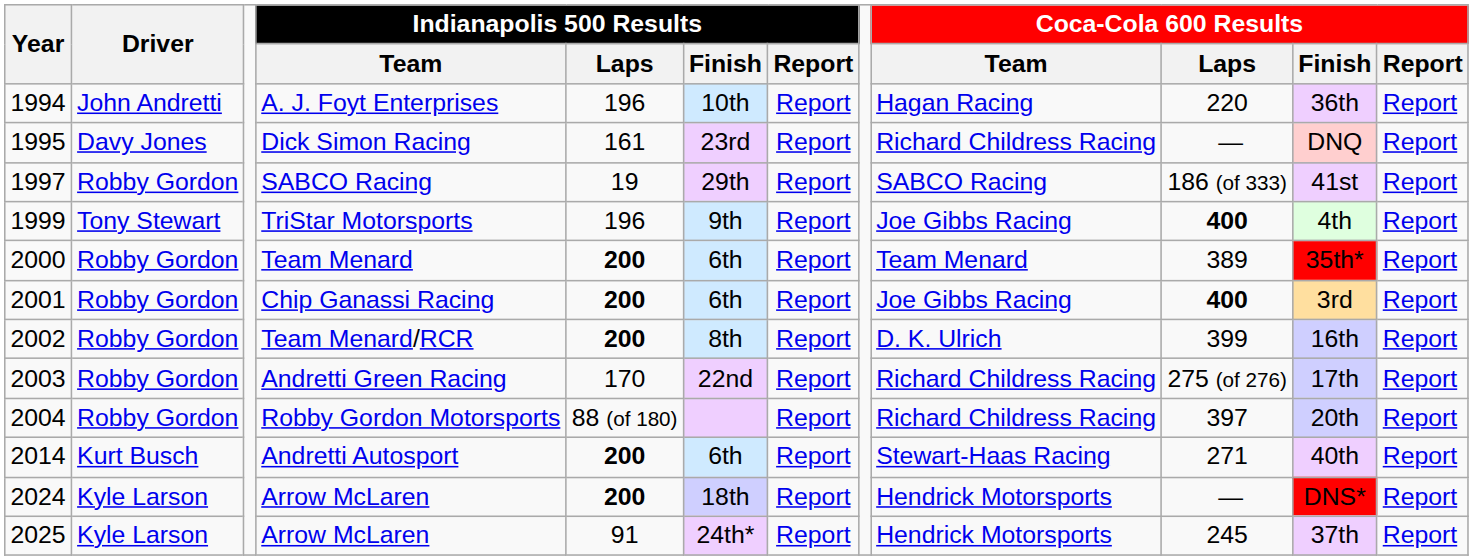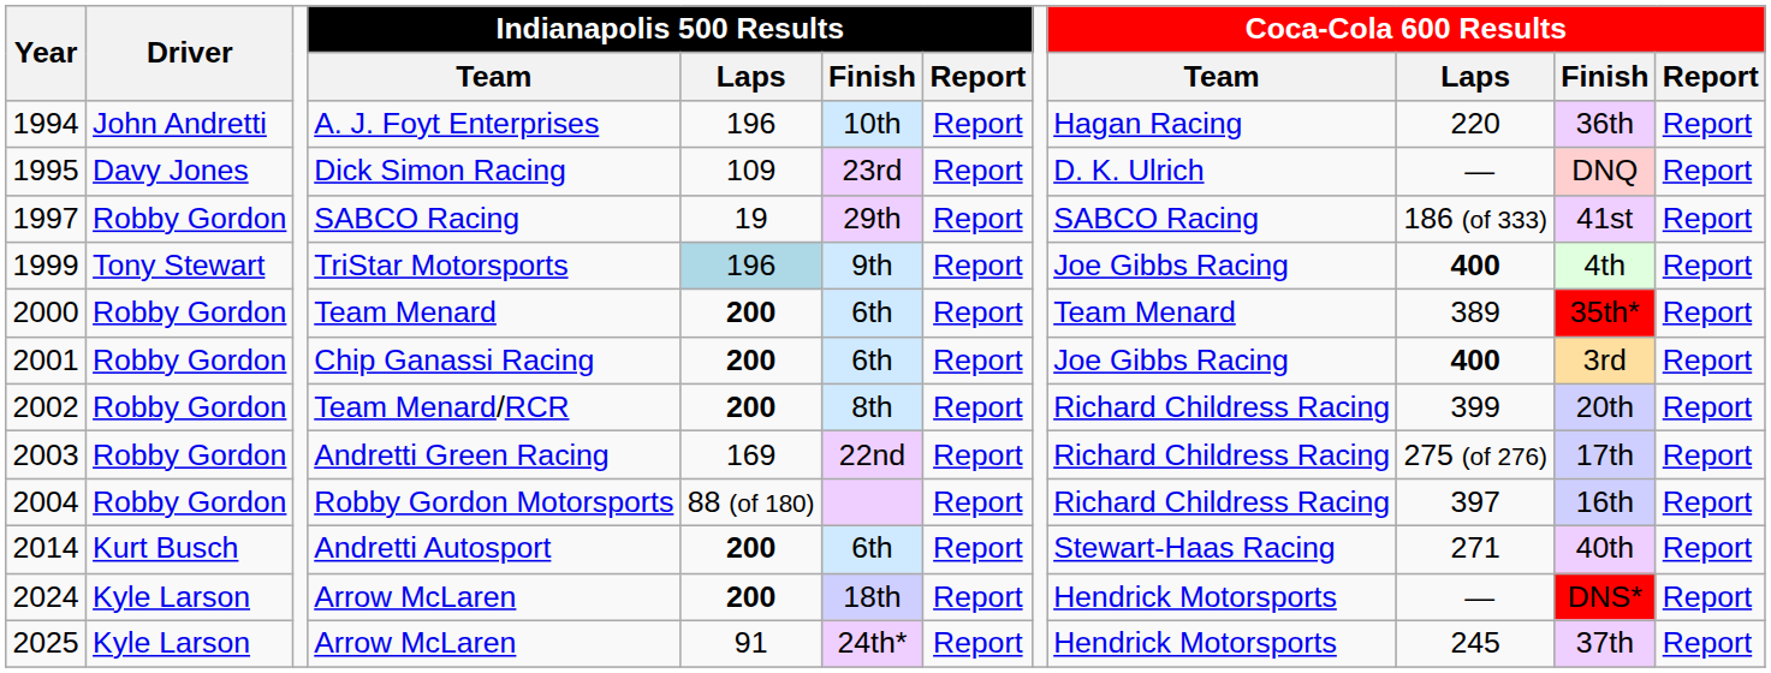Dick Simon Racing | Indianapolis 500 Results / Laps: 161 -> 109
Dick Simon Racing | Coca-Cola 600 Results / Team: Richard Childress Racing -> D. K. Ulrich
TriStar Motorsports | Indianapolis 500 Results / Laps: no background -> lightblue background
Team Menard/RCR | Coca-Cola 600 Results / Team: D. K. Ulrich -> Richard Childress Racing
Team Menard/RCR | Coca-Cola 600 Results / Finish: 16th -> 20th
Andretti Green Racing | Indianapolis 500 Results / Laps: 170 -> 169
Robby Gordon Motorsports | Coca-Cola 600 Results / Finish: 20th -> 16th
